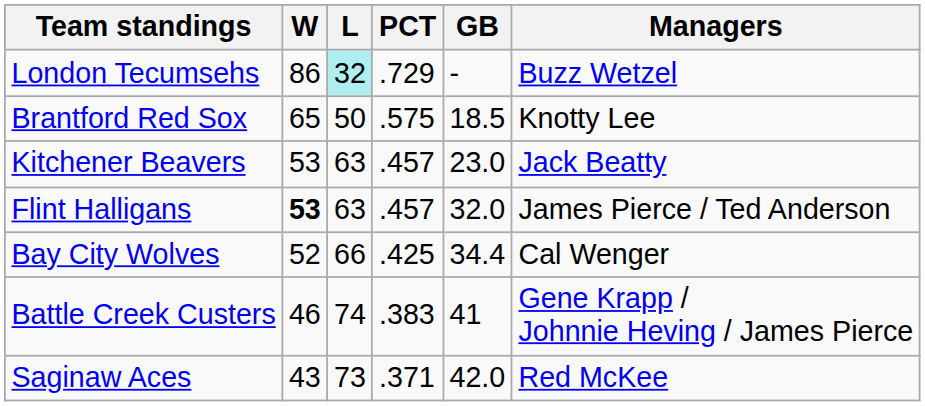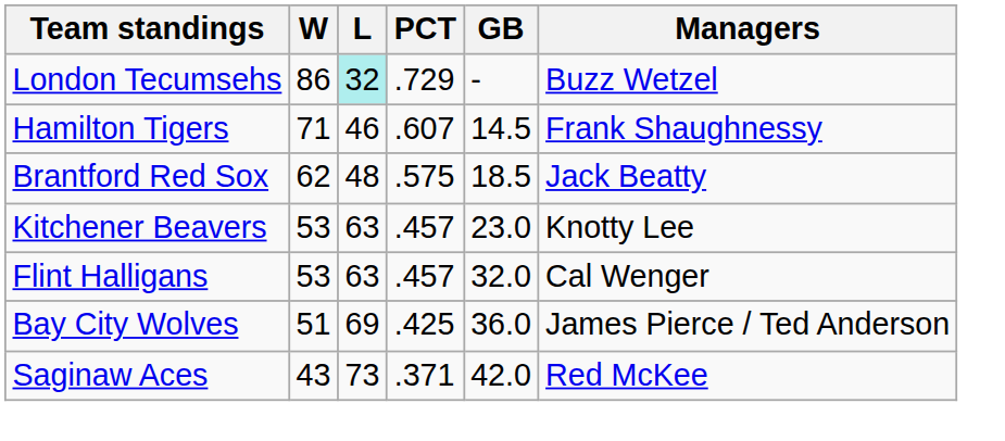+ row: Hamilton Tigers | 71 | 46 | .607 | 14.5 | Frank Shaughnessy
Brantford Red Sox | W: 65 -> 62
Brantford Red Sox | L: 50 -> 48
Brantford Red Sox | Managers: Knotty Lee -> Jack Beatty
Kitchener Beavers | Managers: Jack Beatty -> Knotty Lee
Flint Halligans | W: bold -> normal
Flint Halligans | Managers: James Pierce / Ted Anderson -> Cal Wenger
Bay City Wolves | W: 52 -> 51
Bay City Wolves | L: 66 -> 69
Bay City Wolves | GB: 34.4 -> 36.0
Bay City Wolves | Managers: Cal Wenger -> James Pierce / Ted Anderson
- row: Battle Creek Custers | 46 | 74 | .383 | 41 | Gene Krapp / Johnnie Heving / James Pierce
